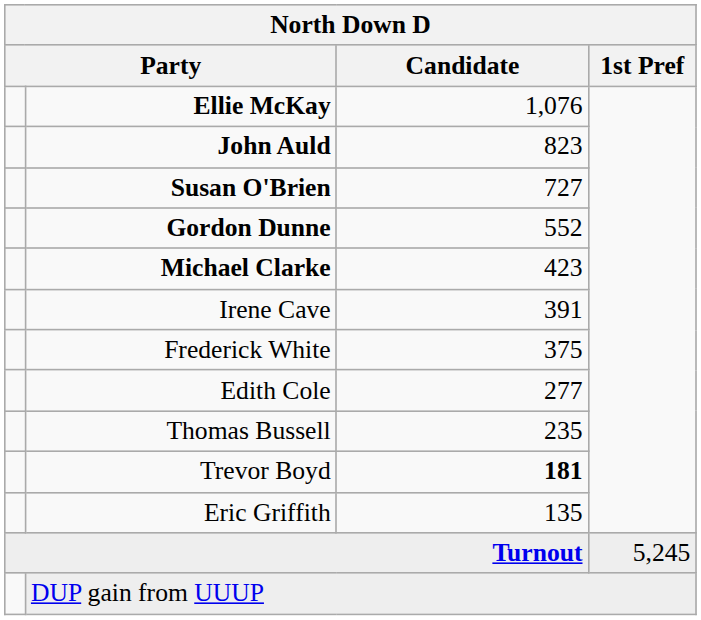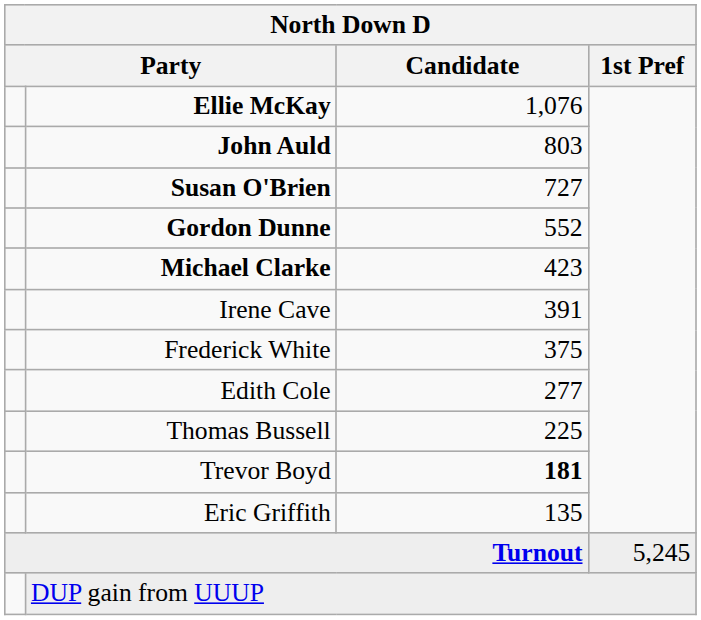John Auld | Candidate: 823 -> 803
Thomas Bussell | Candidate: 235 -> 225
